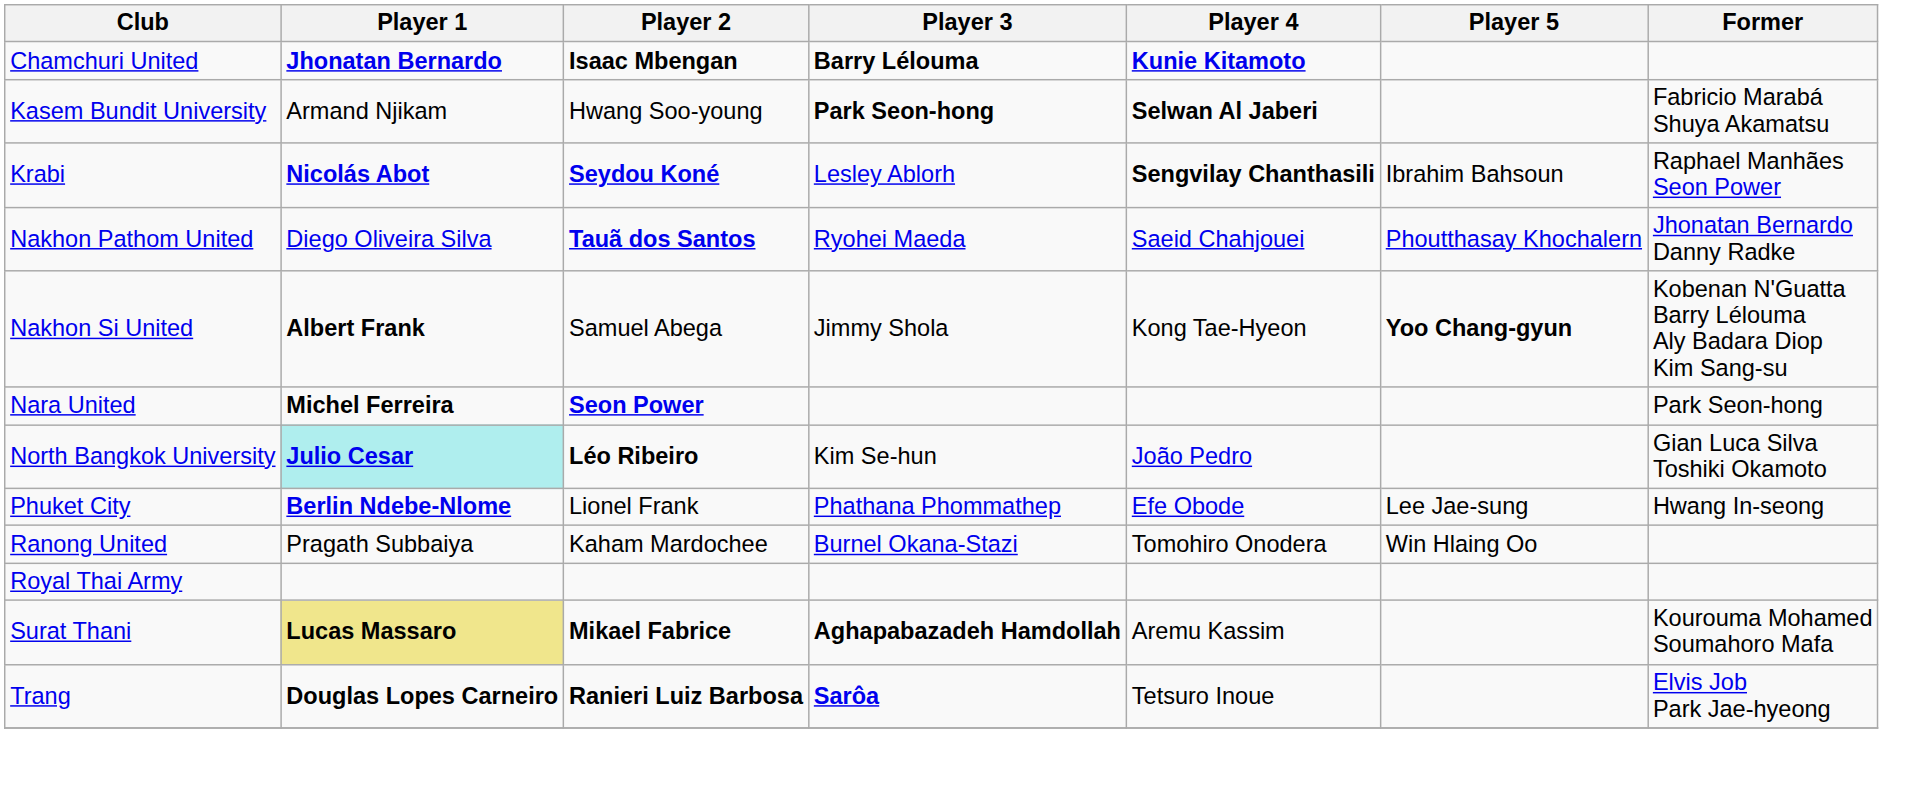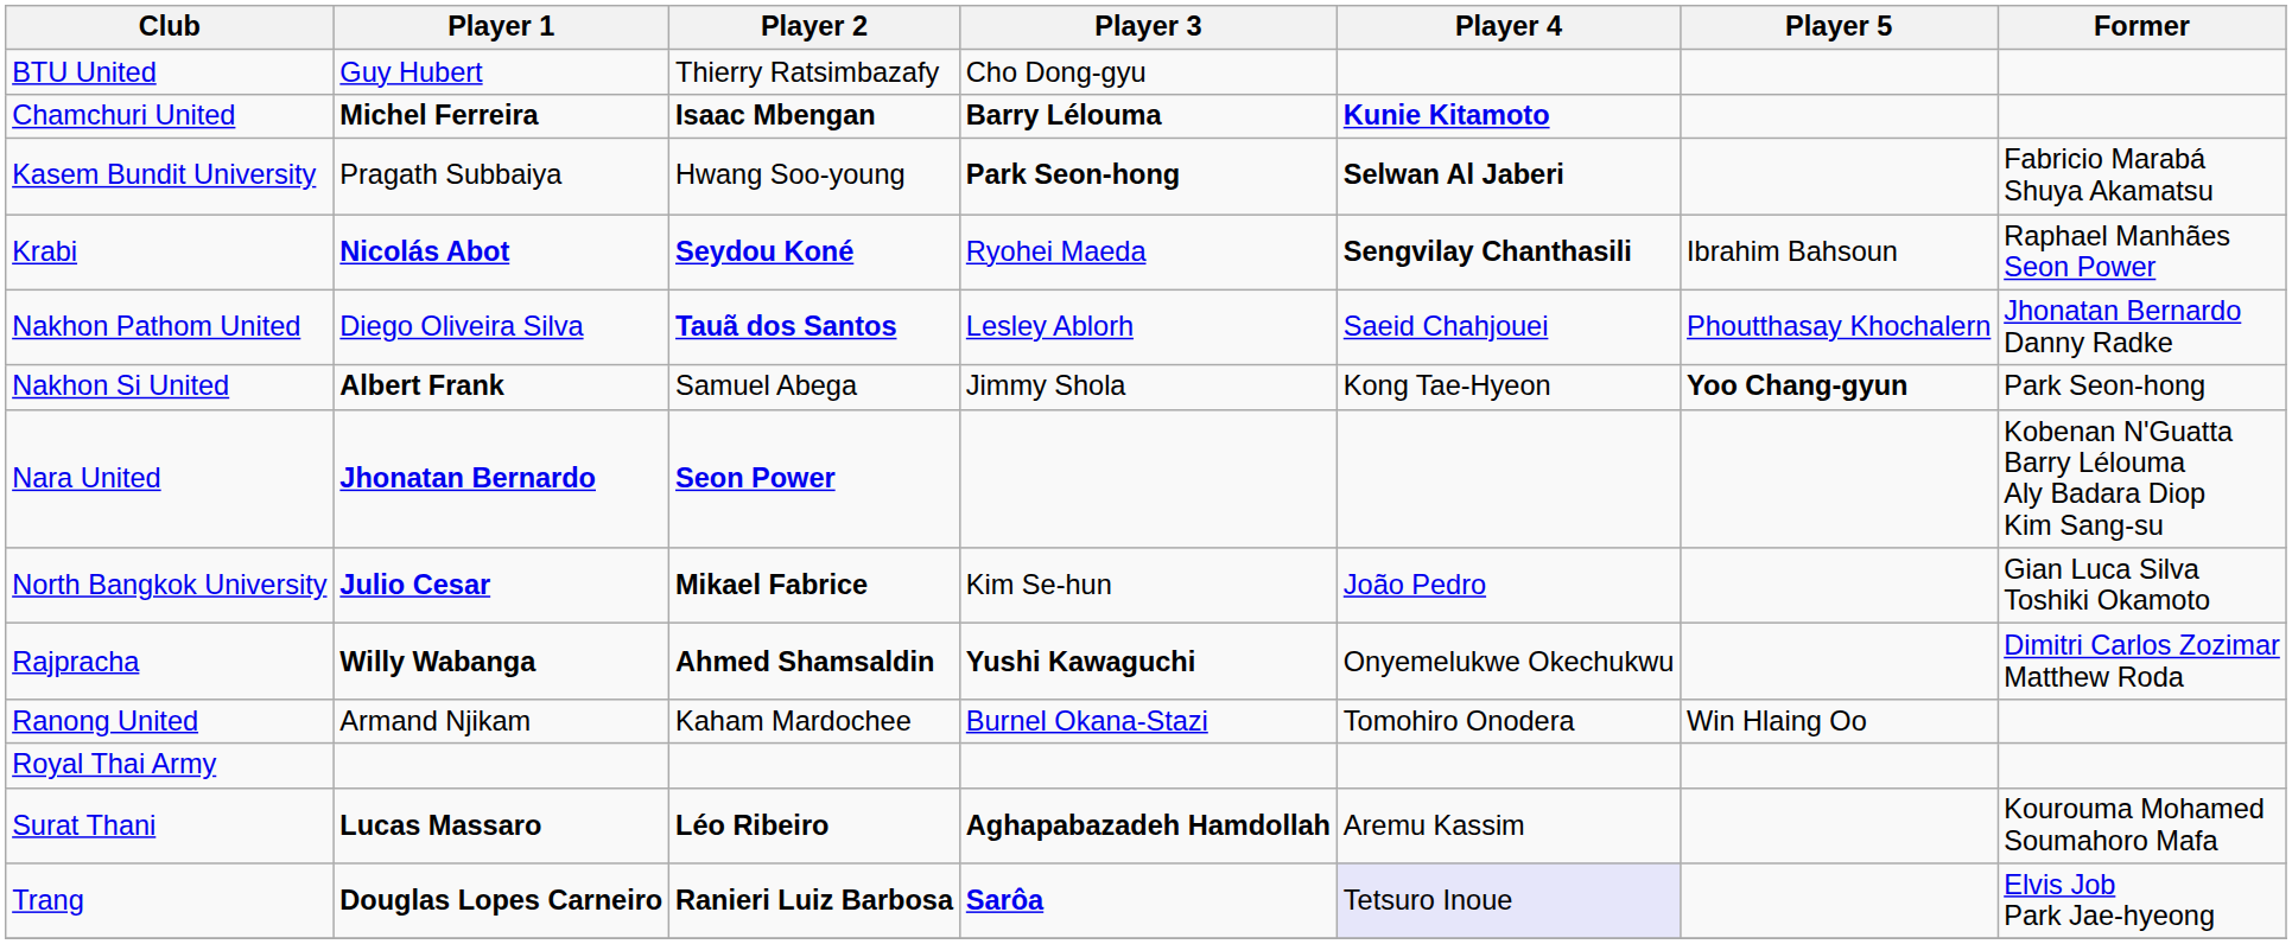+ row: BTU United | Guy Hubert | Thierry Ratsimbazafy | Cho Dong-gyu
Chamchuri United | Player 1: Jhonatan Bernardo -> Michel Ferreira
Kasem Bundit University | Player 1: Armand Njikam -> Pragath Subbaiya
Krabi | Player 3: Lesley Ablorh -> Ryohei Maeda
Nakhon Pathom United | Player 3: Ryohei Maeda -> Lesley Ablorh
Nakhon Si United | Former: Kobenan N'Guatta Barry Lélouma Aly Badara Diop Kim Sang-su -> Park Seon-hong
Nara United | Player 1: Michel Ferreira -> Jhonatan Bernardo
Nara United | Former: Park Seon-hong -> Kobenan N'Guatta Barry Lélouma Aly Badara Diop Kim Sang-su
North Bangkok University | Player 1: paleturquoise background -> no background
North Bangkok University | Player 2: Léo Ribeiro -> Mikael Fabrice
- row: Phuket City | Berlin Ndebe-Nlome | Lionel Frank | Phathana Phommathep | Efe Obode | Lee Jae-sung | Hwang In-seong
+ row: Rajpracha | Willy Wabanga | Ahmed Shamsaldin | Yushi Kawaguchi | Onyemelukwe Okechukwu | Dimitri Carlos Zozimar Matthew Roda
Ranong United | Player 1: Pragath Subbaiya -> Armand Njikam
Surat Thani | Player 1: khaki background -> no background
Surat Thani | Player 2: Mikael Fabrice -> Léo Ribeiro
Trang | Player 4: no background -> lavender background
